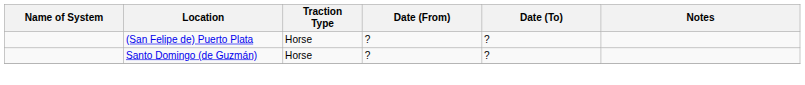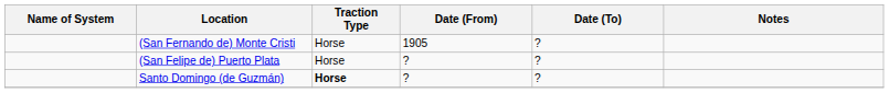+ row: (San Fernando de) Monte Cristi | Horse | 1905 | ?
Santo Domingo (de Guzmán) | Traction Type: normal -> bold
